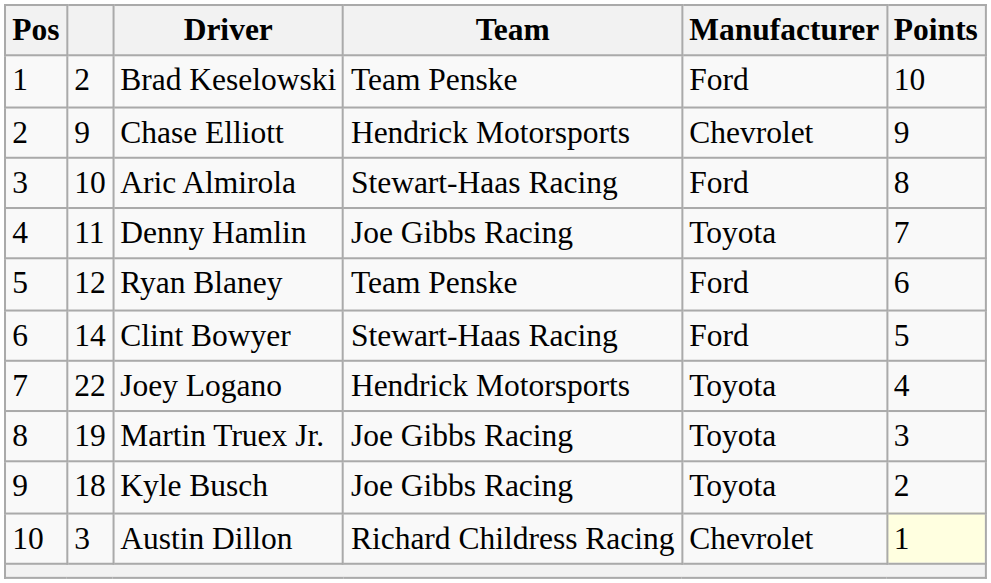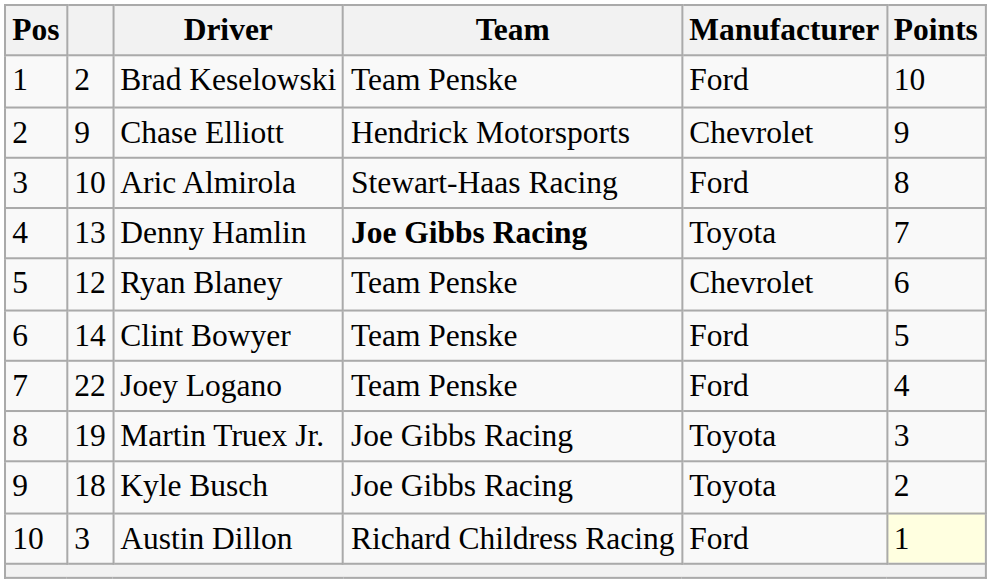Denny Hamlin | column 2: 11 -> 13
Denny Hamlin | Team: normal -> bold
Ryan Blaney | Manufacturer: Ford -> Chevrolet
Clint Bowyer | Team: Stewart-Haas Racing -> Team Penske
Joey Logano | Team: Hendrick Motorsports -> Team Penske
Joey Logano | Manufacturer: Toyota -> Ford
Austin Dillon | Manufacturer: Chevrolet -> Ford
